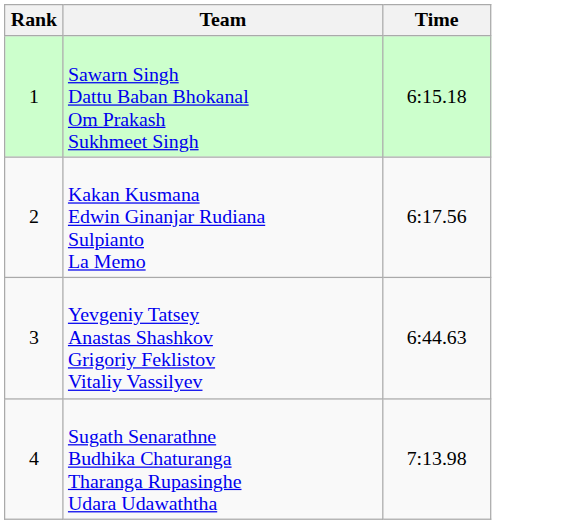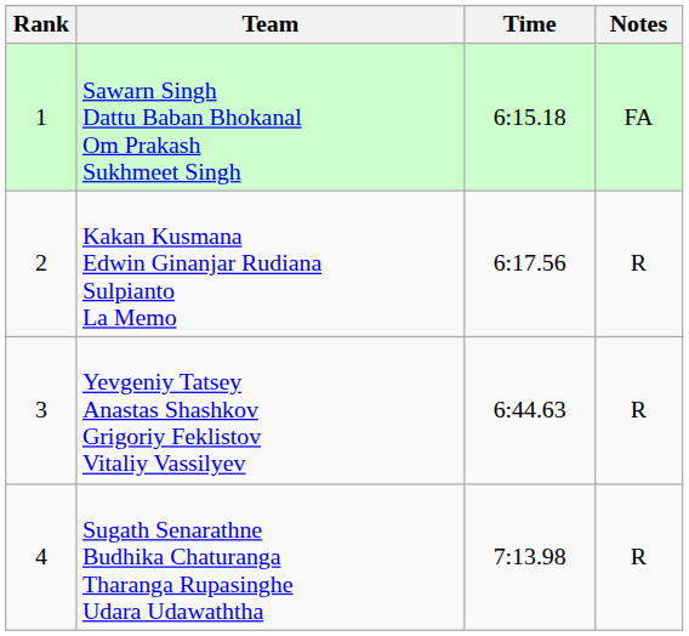+ column: Notes | FA | R | R | R
